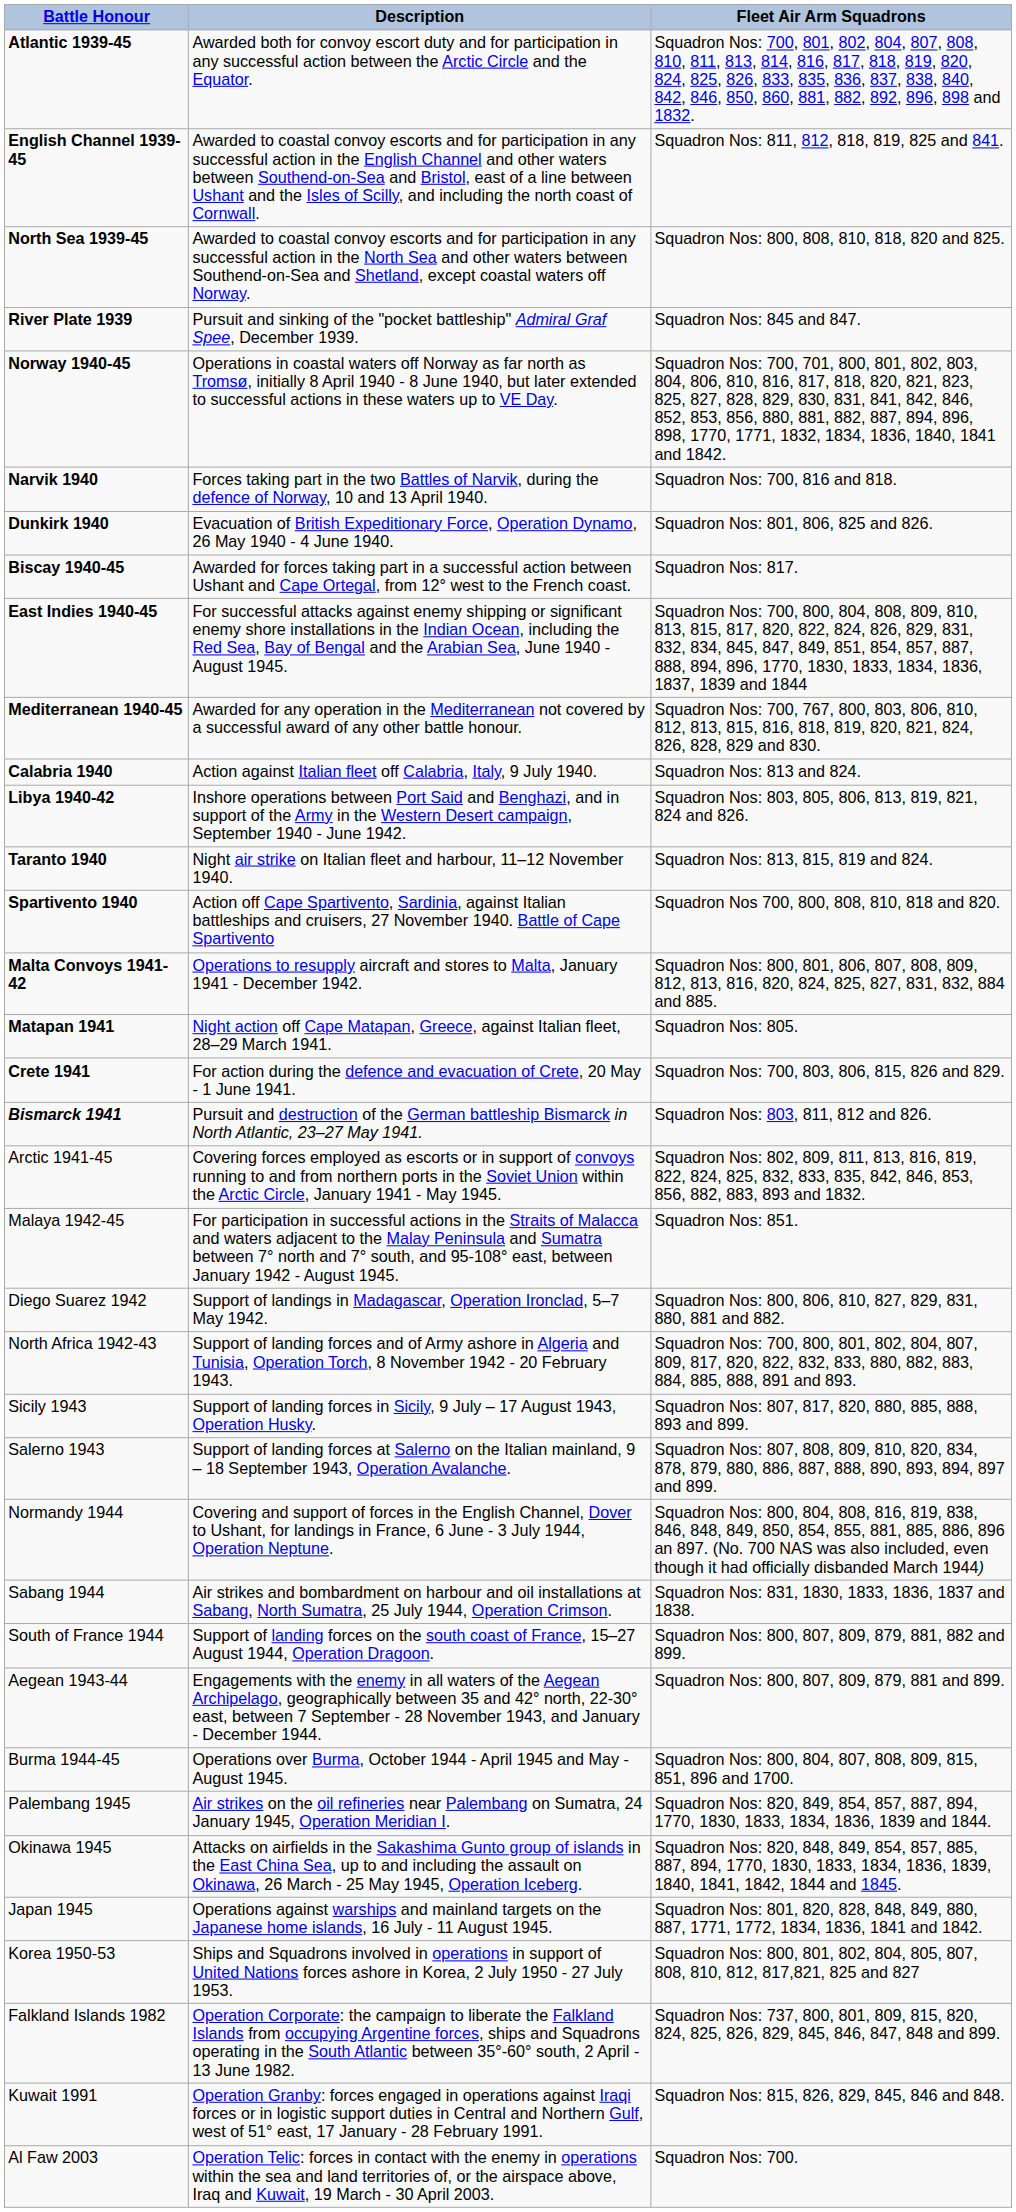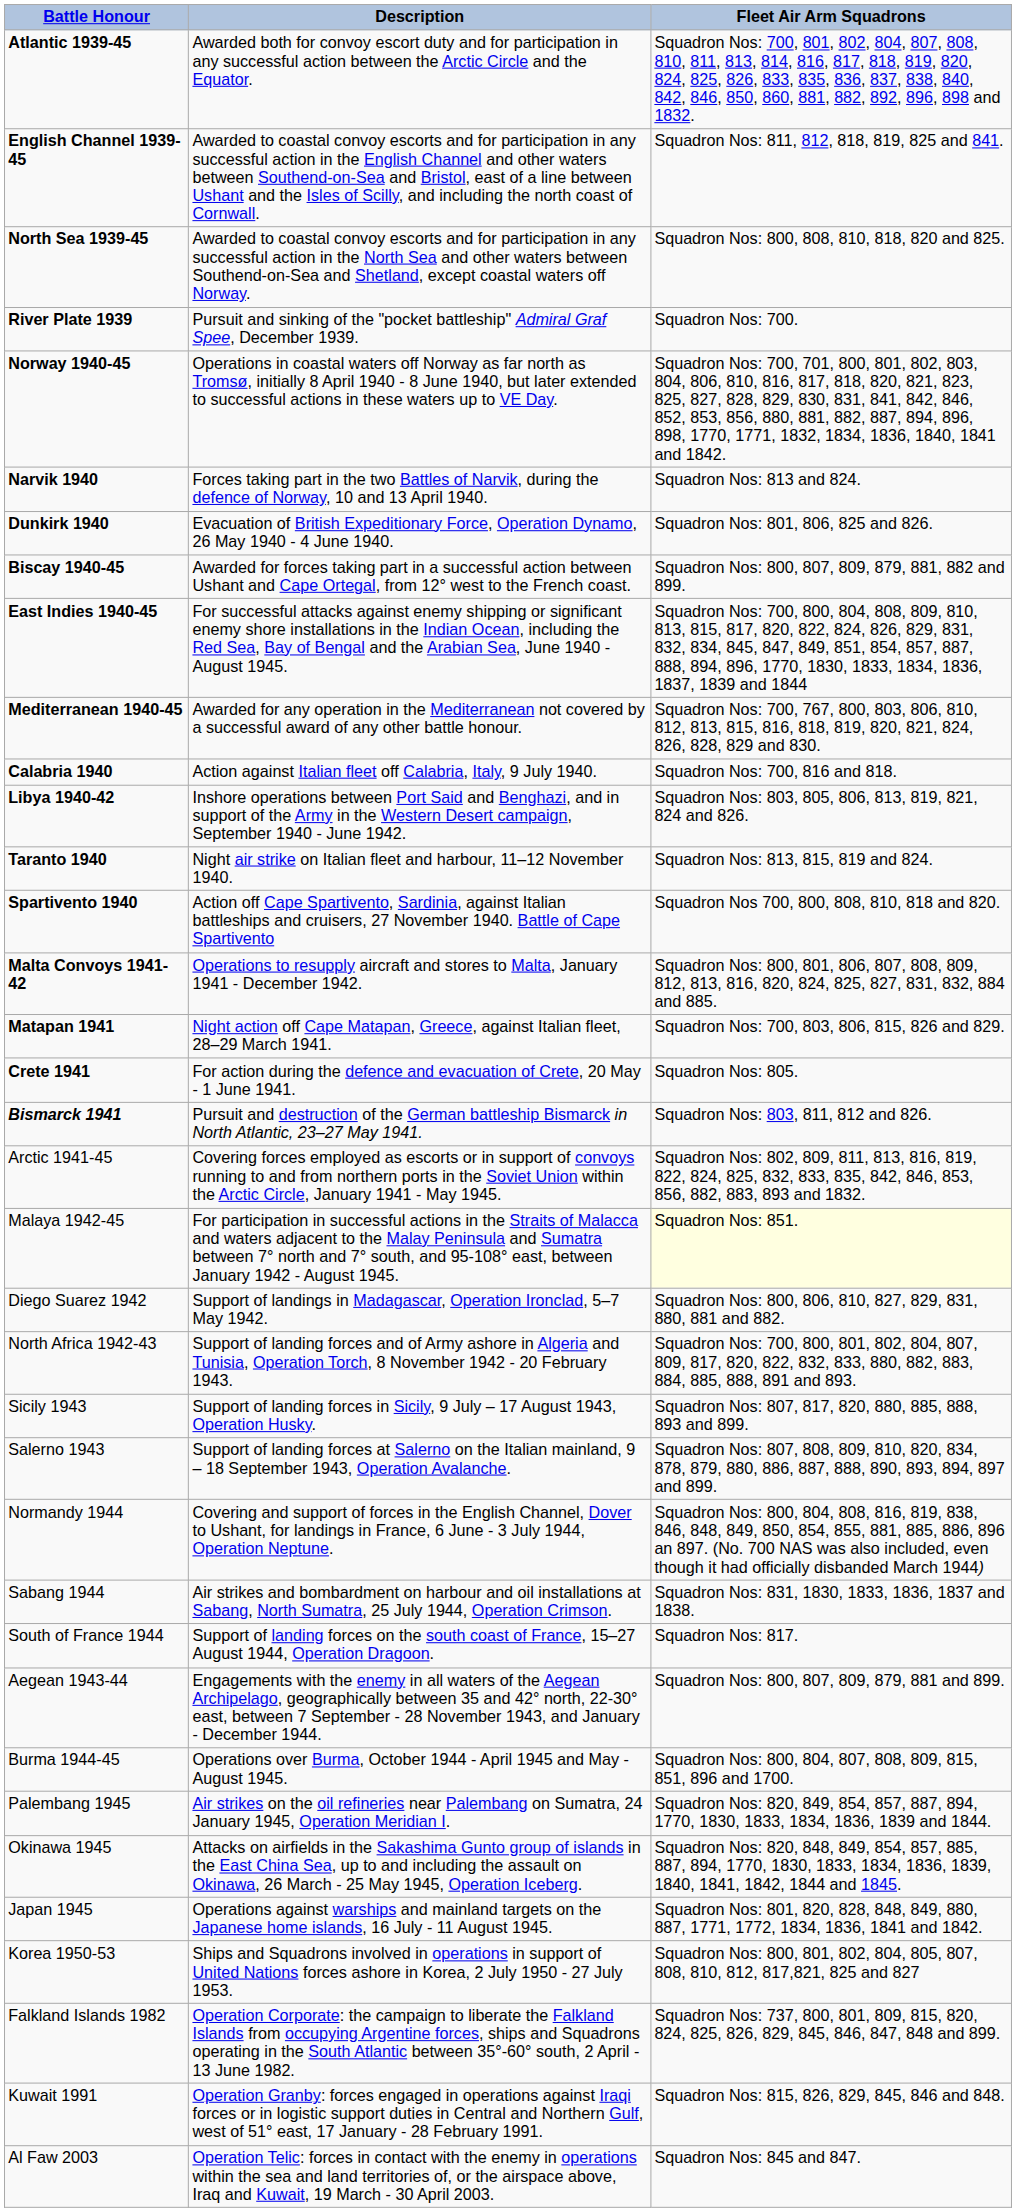River Plate 1939 | Fleet Air Arm Squadrons: Squadron Nos: 845 and 847. -> Squadron Nos: 700.
Narvik 1940 | Fleet Air Arm Squadrons: Squadron Nos: 700, 816 and 818. -> Squadron Nos: 813 and 824.
Biscay 1940-45 | Fleet Air Arm Squadrons: Squadron Nos: 817. -> Squadron Nos: 800, 807, 809, 879, 881, 882 and 899.
Calabria 1940 | Fleet Air Arm Squadrons: Squadron Nos: 813 and 824. -> Squadron Nos: 700, 816 and 818.
Matapan 1941 | Fleet Air Arm Squadrons: Squadron Nos: 805. -> Squadron Nos: 700, 803, 806, 815, 826 and 829.
Crete 1941 | Fleet Air Arm Squadrons: Squadron Nos: 700, 803, 806, 815, 826 and 829. -> Squadron Nos: 805.
Malaya 1942-45 | Fleet Air Arm Squadrons: no background -> lightyellow background
South of France 1944 | Fleet Air Arm Squadrons: Squadron Nos: 800, 807, 809, 879, 881, 882 and 899. -> Squadron Nos: 817.
Al Faw 2003 | Fleet Air Arm Squadrons: Squadron Nos: 700. -> Squadron Nos: 845 and 847.
